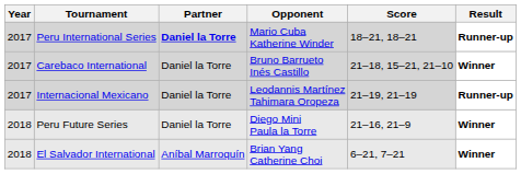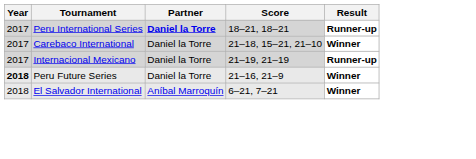- column: Opponent | Mario Cuba Katherine Winder | Bruno Barrueto Inés Castillo | Leodannis Martínez Tahimara Oropeza | Diego Mini Paula la Torre | Brian Yang Catherine Choi
Peru Future Series | Year: normal -> bold
